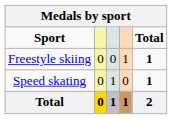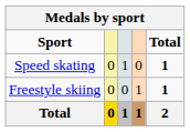rows swapped: Speed skating <-> Freestyle skiing
